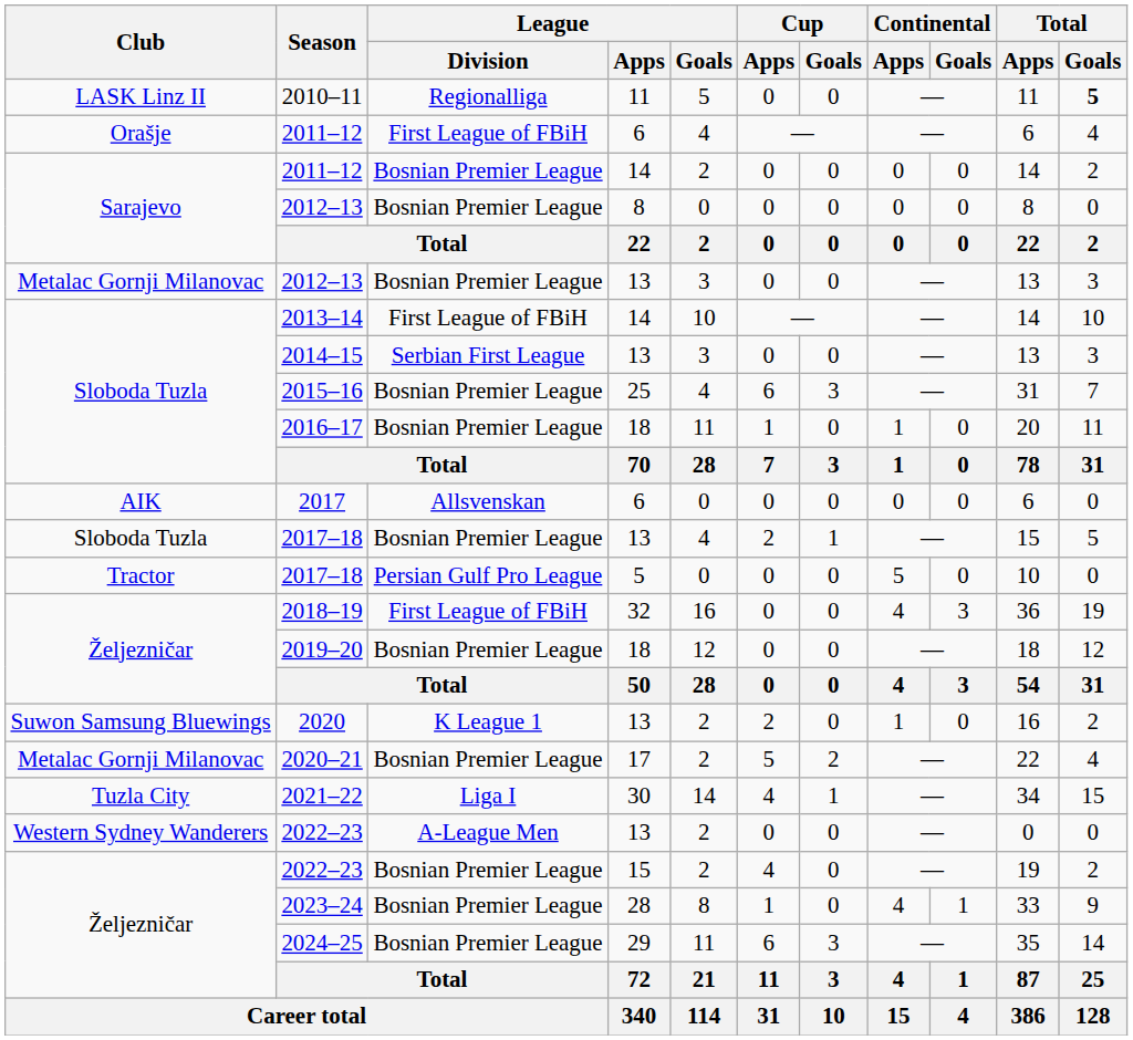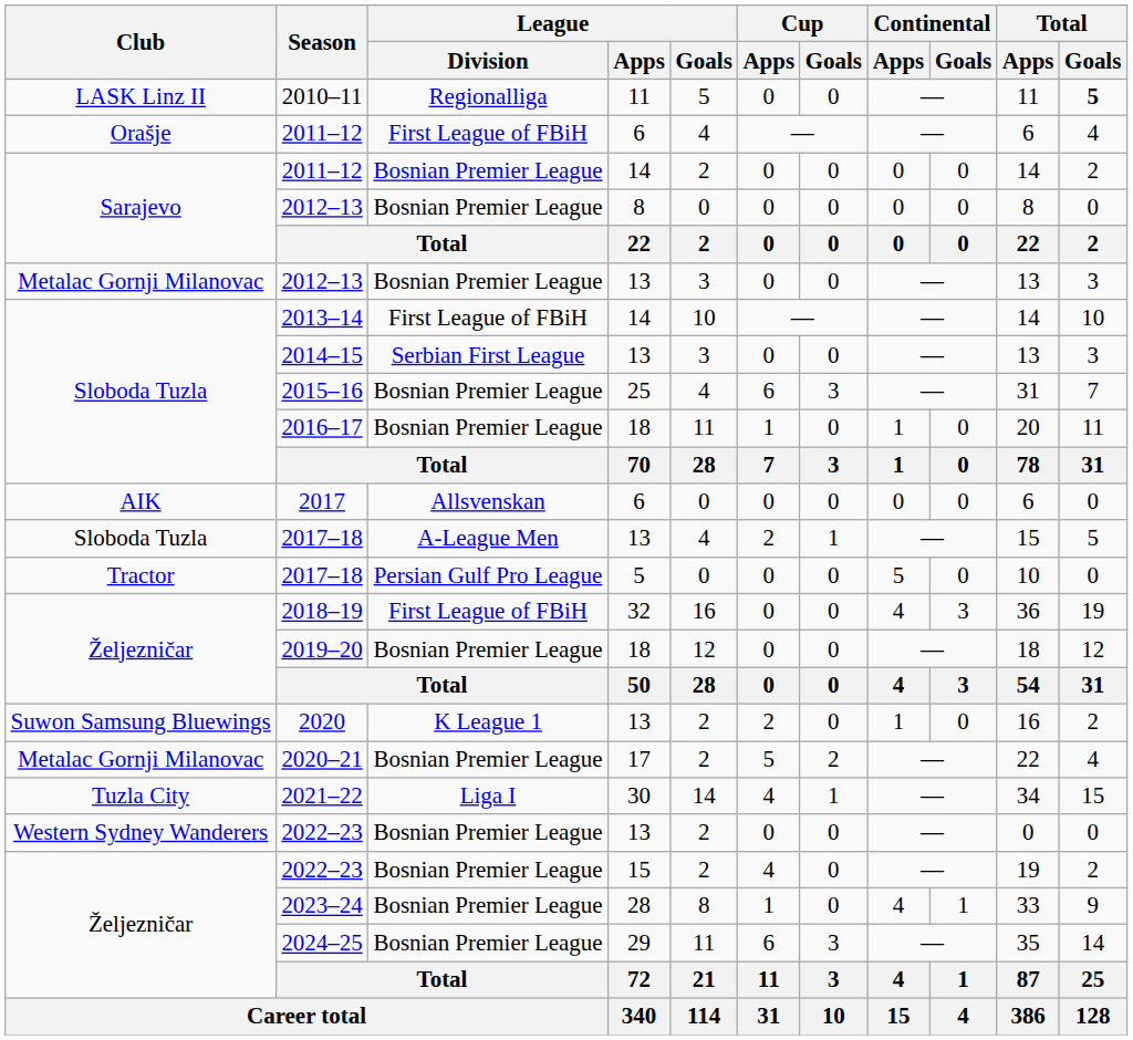2017–18 / 13 | League / Division: Bosnian Premier League -> A-League Men
2022–23 / 13 | League / Division: A-League Men -> Bosnian Premier League
